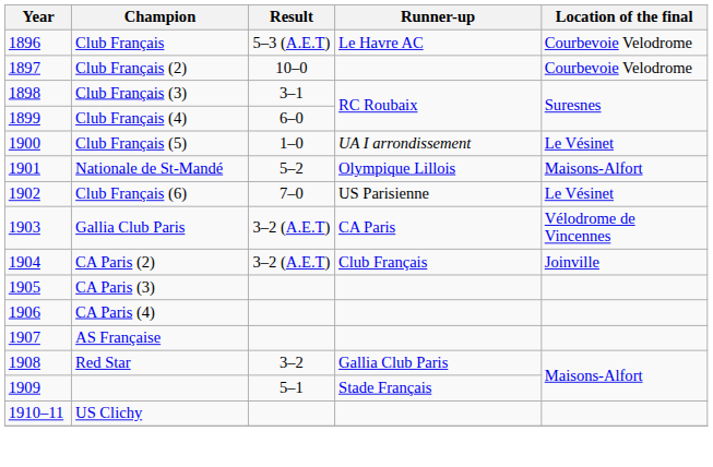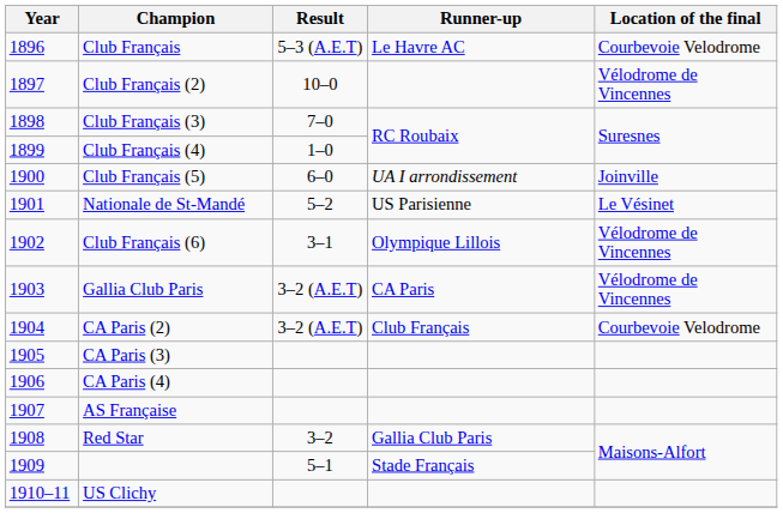Club Français (2) | Location of the final: Courbevoie Velodrome -> Vélodrome de Vincennes
Club Français (3) | Result: 3–1 -> 7–0
Club Français (4) | Result: 6–0 -> 1–0
Club Français (5) | Result: 1–0 -> 6–0
Club Français (5) | Location of the final: Le Vésinet -> Joinville
Nationale de St-Mandé | Runner-up: Olympique Lillois -> US Parisienne
Nationale de St-Mandé | Location of the final: Maisons-Alfort -> Le Vésinet
Club Français (6) | Result: 7–0 -> 3–1
Club Français (6) | Runner-up: US Parisienne -> Olympique Lillois
Club Français (6) | Location of the final: Le Vésinet -> Vélodrome de Vincennes
CA Paris (2) | Location of the final: Joinville -> Courbevoie Velodrome
